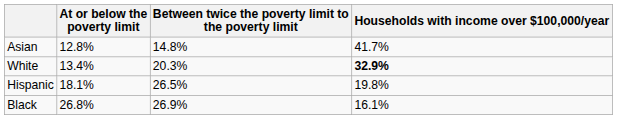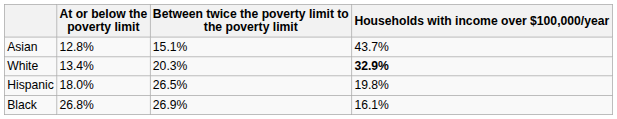Asian | Between twice the poverty limit to the poverty limit: 14.8% -> 15.1%
Asian | Households with income over $100,000/year: 41.7% -> 43.7%
Hispanic | At or below the poverty limit: 18.1% -> 18.0%
